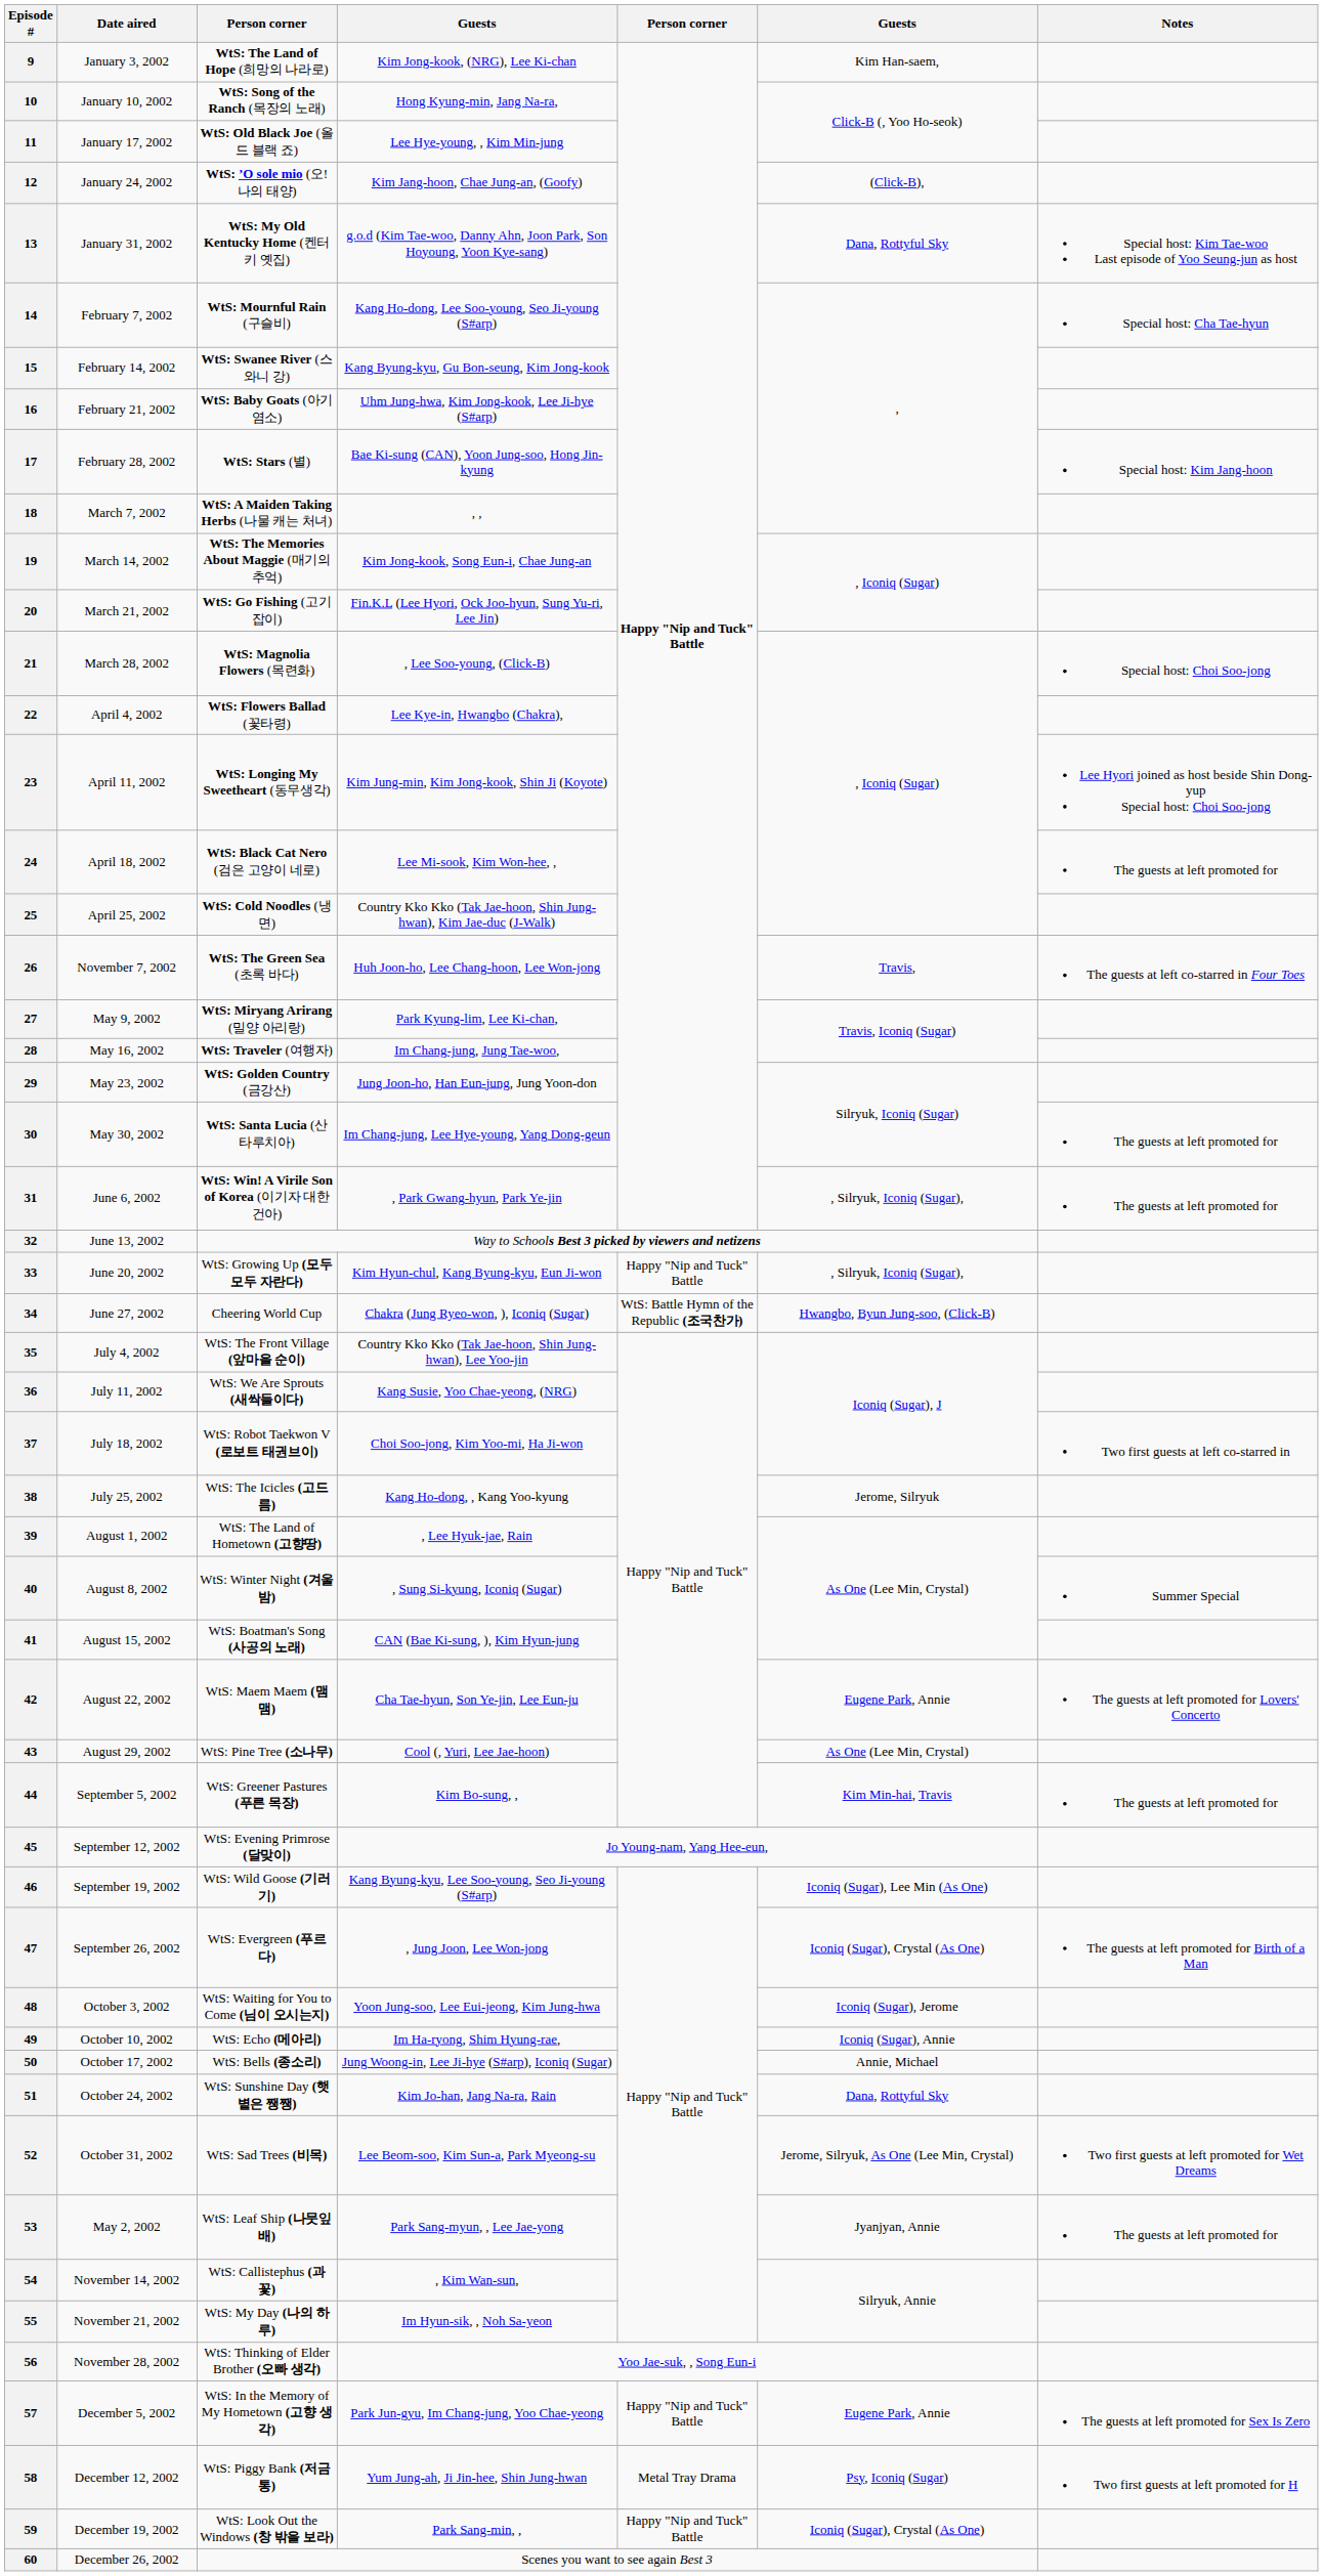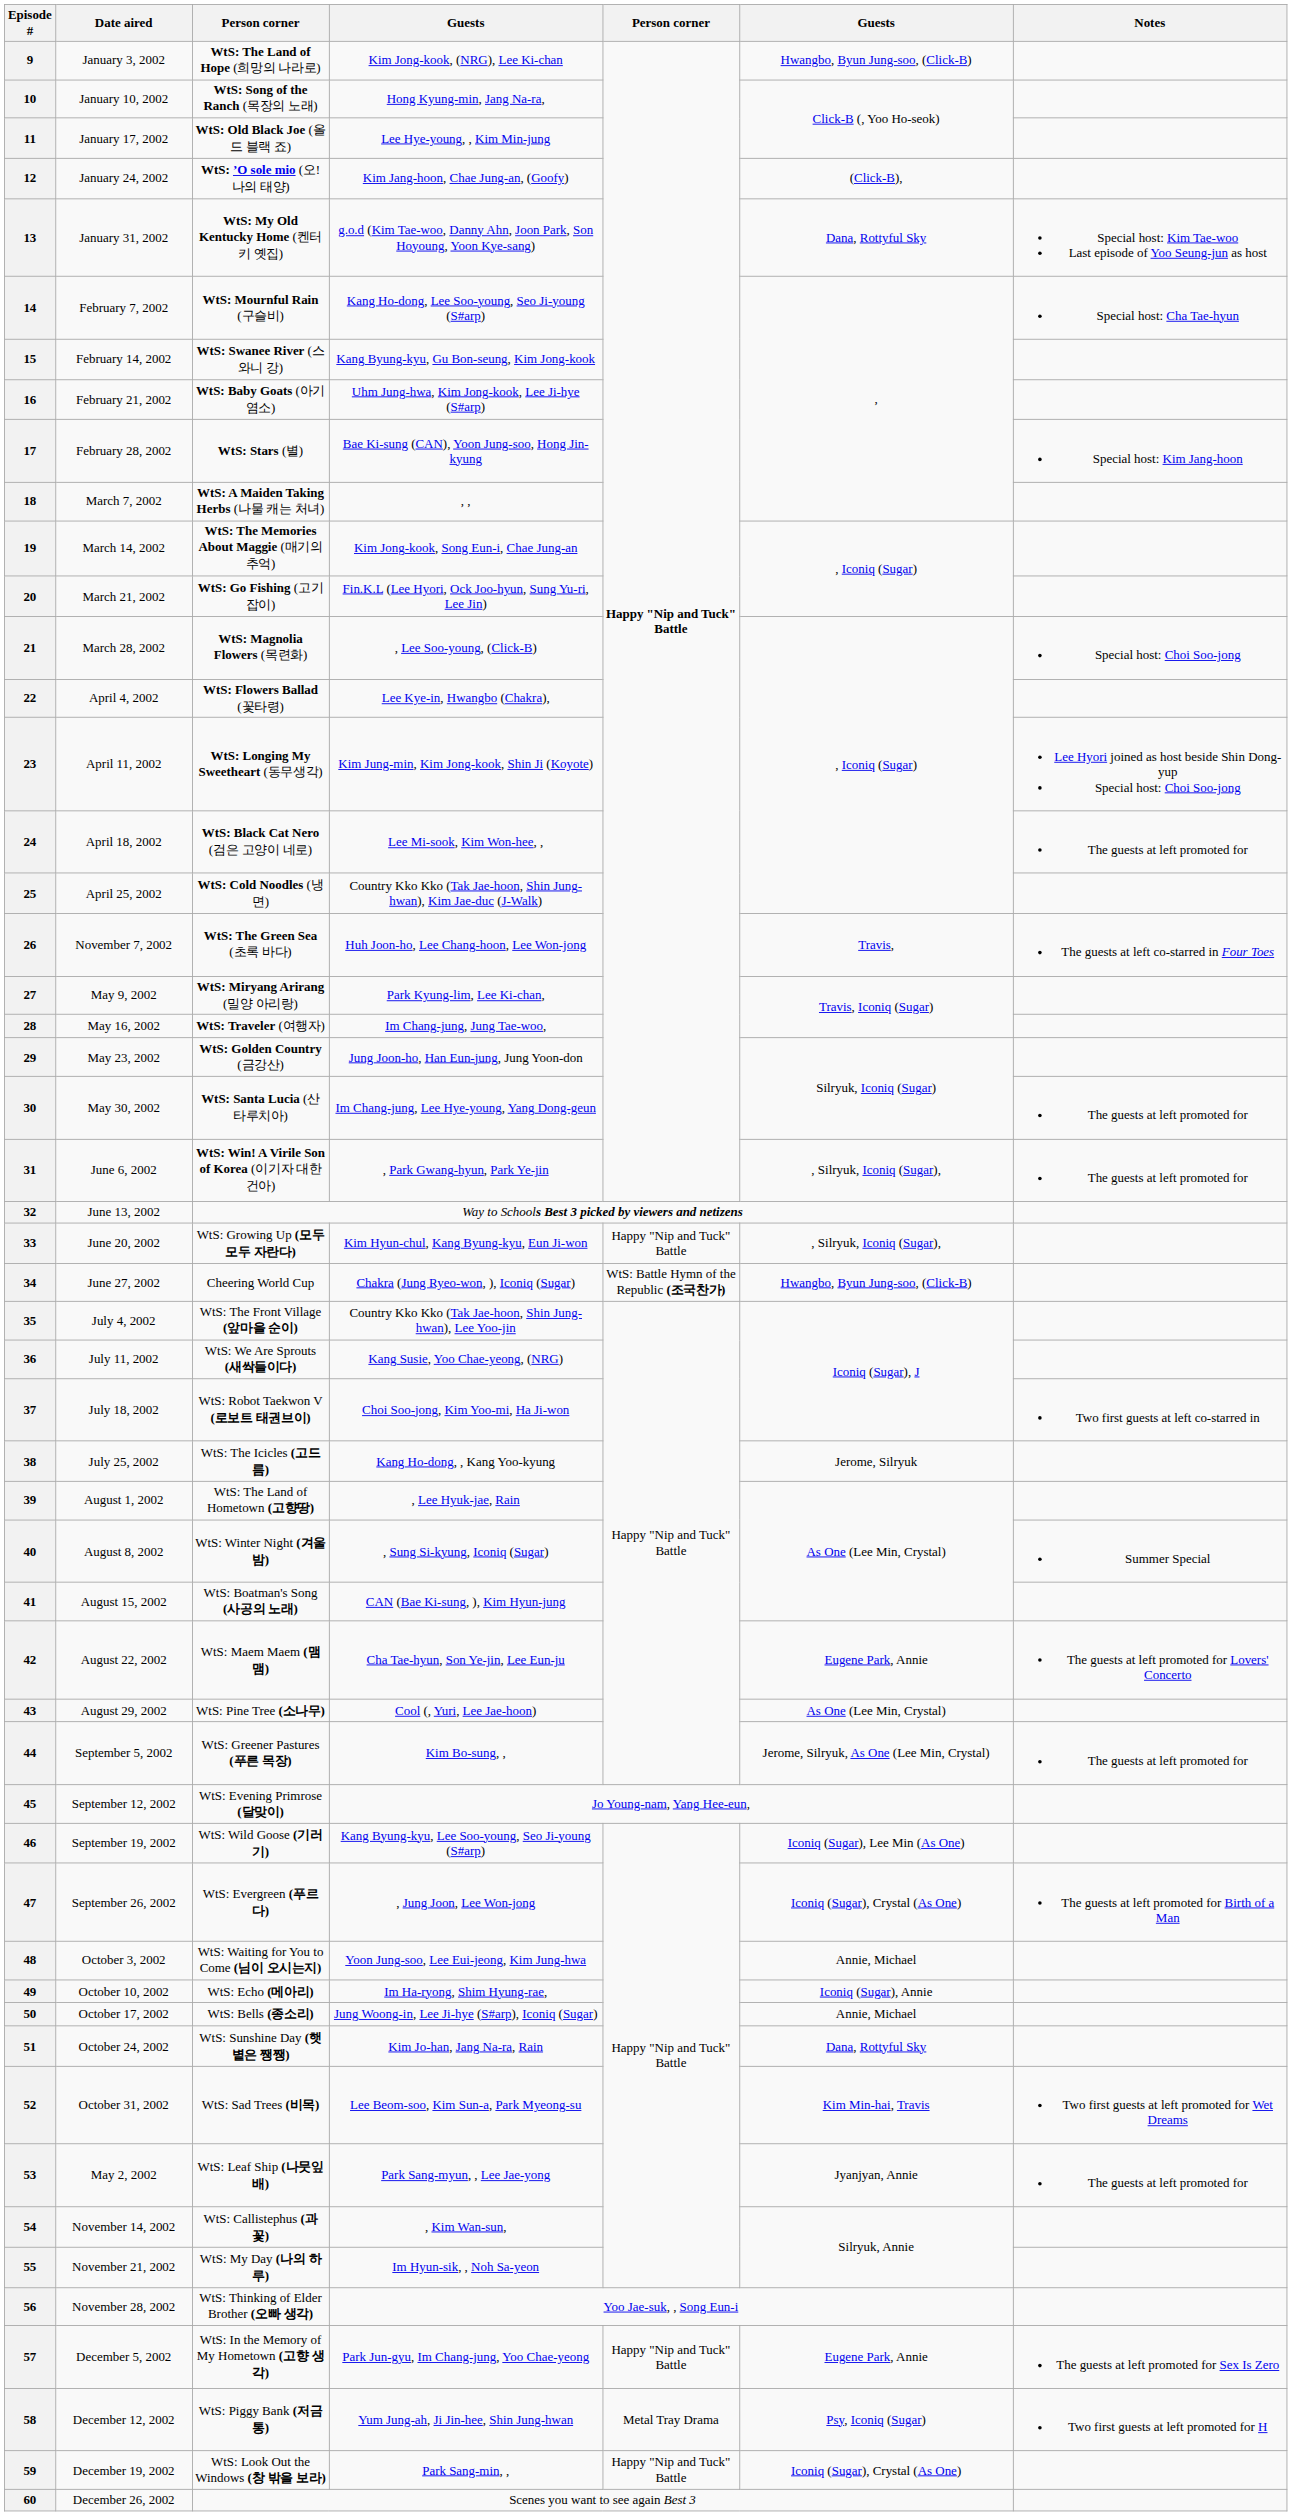9 | column 6: Kim Han-saem, -> Hwangbo, Byun Jung-soo, (Click-B)
44 | column 6: Kim Min-hai, Travis -> Jerome, Silryuk, As One (Lee Min, Crystal)
48 | column 6: Iconiq (Sugar), Jerome -> Annie, Michael
52 | column 6: Jerome, Silryuk, As One (Lee Min, Crystal) -> Kim Min-hai, Travis
